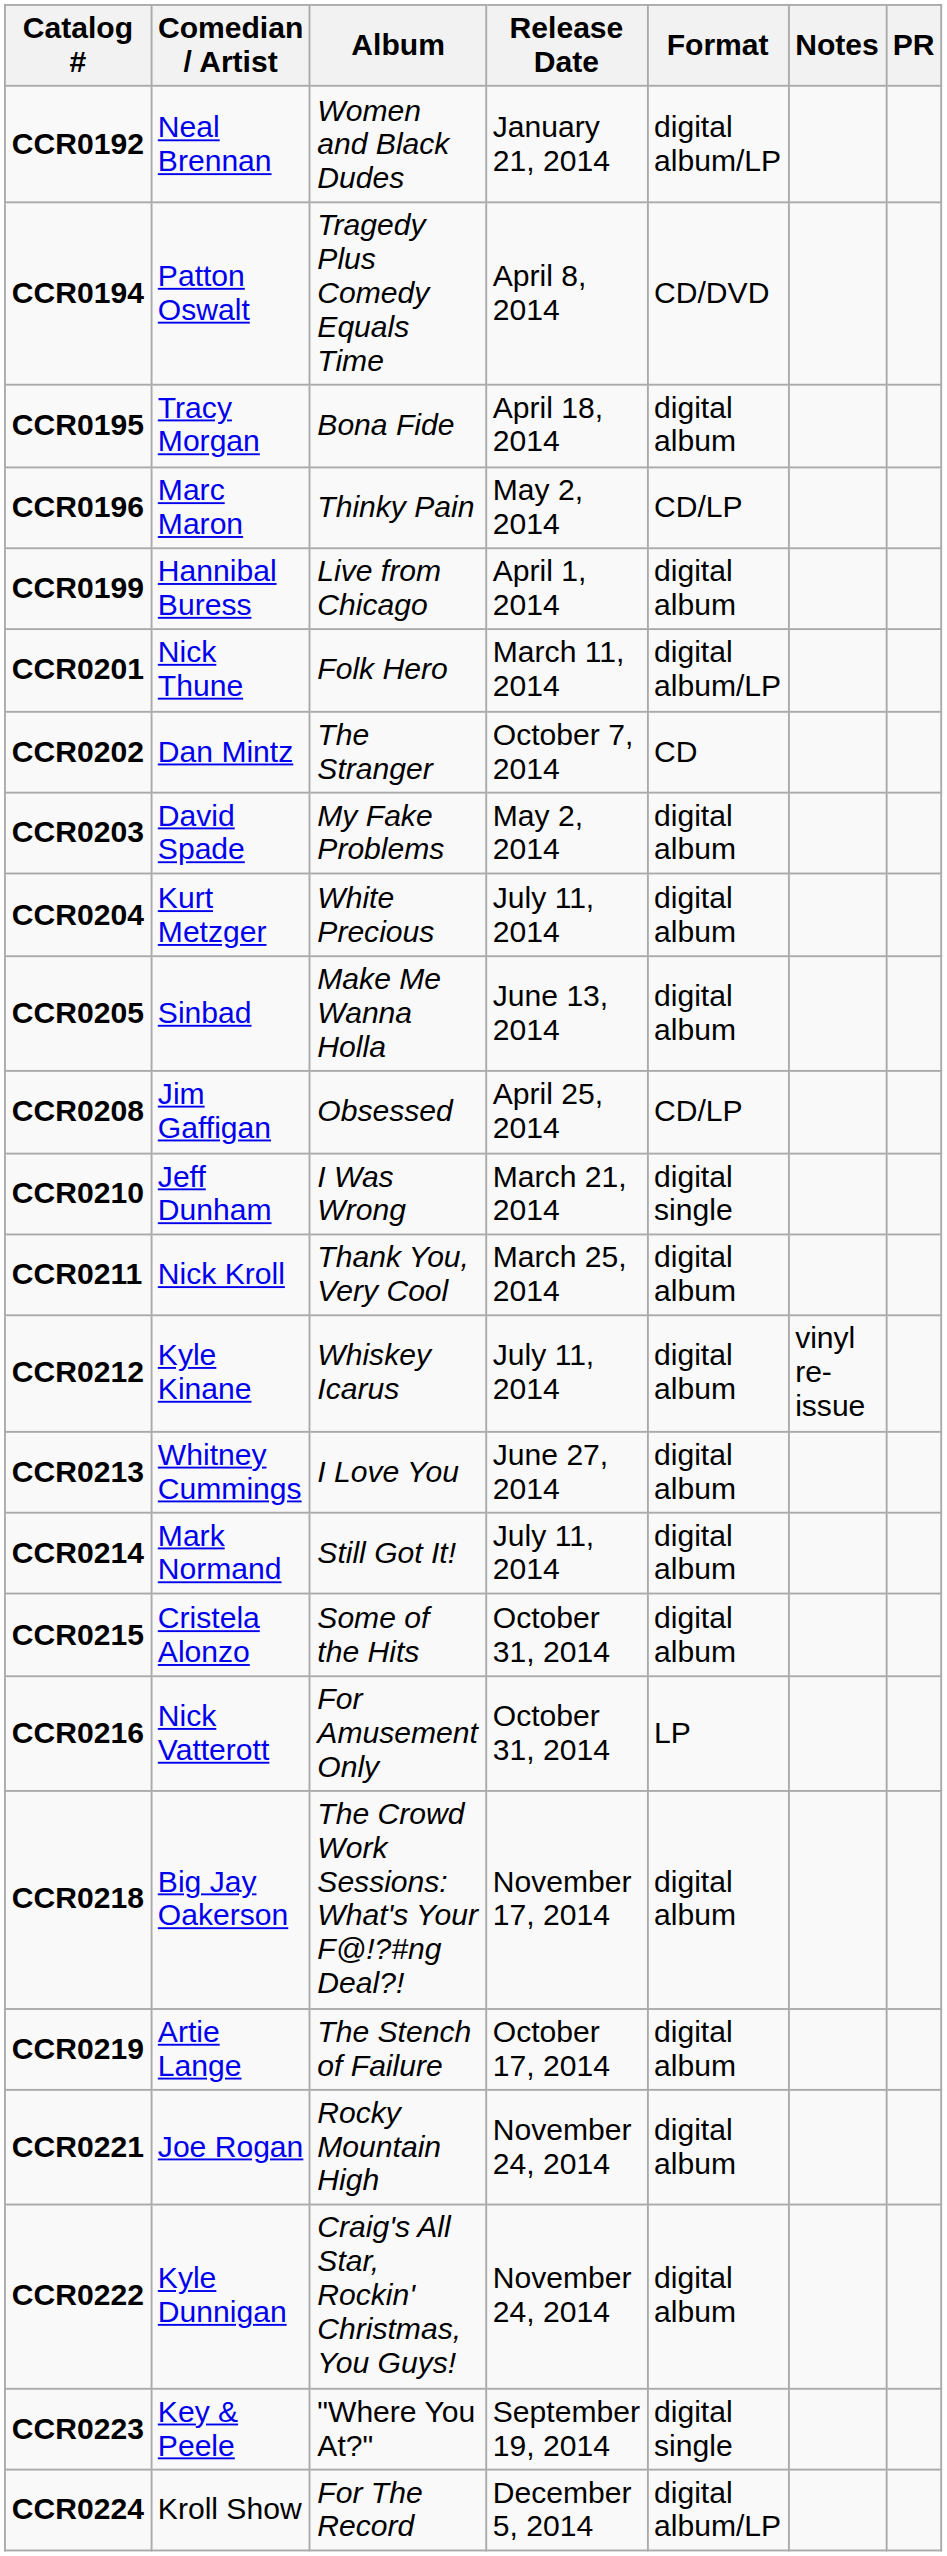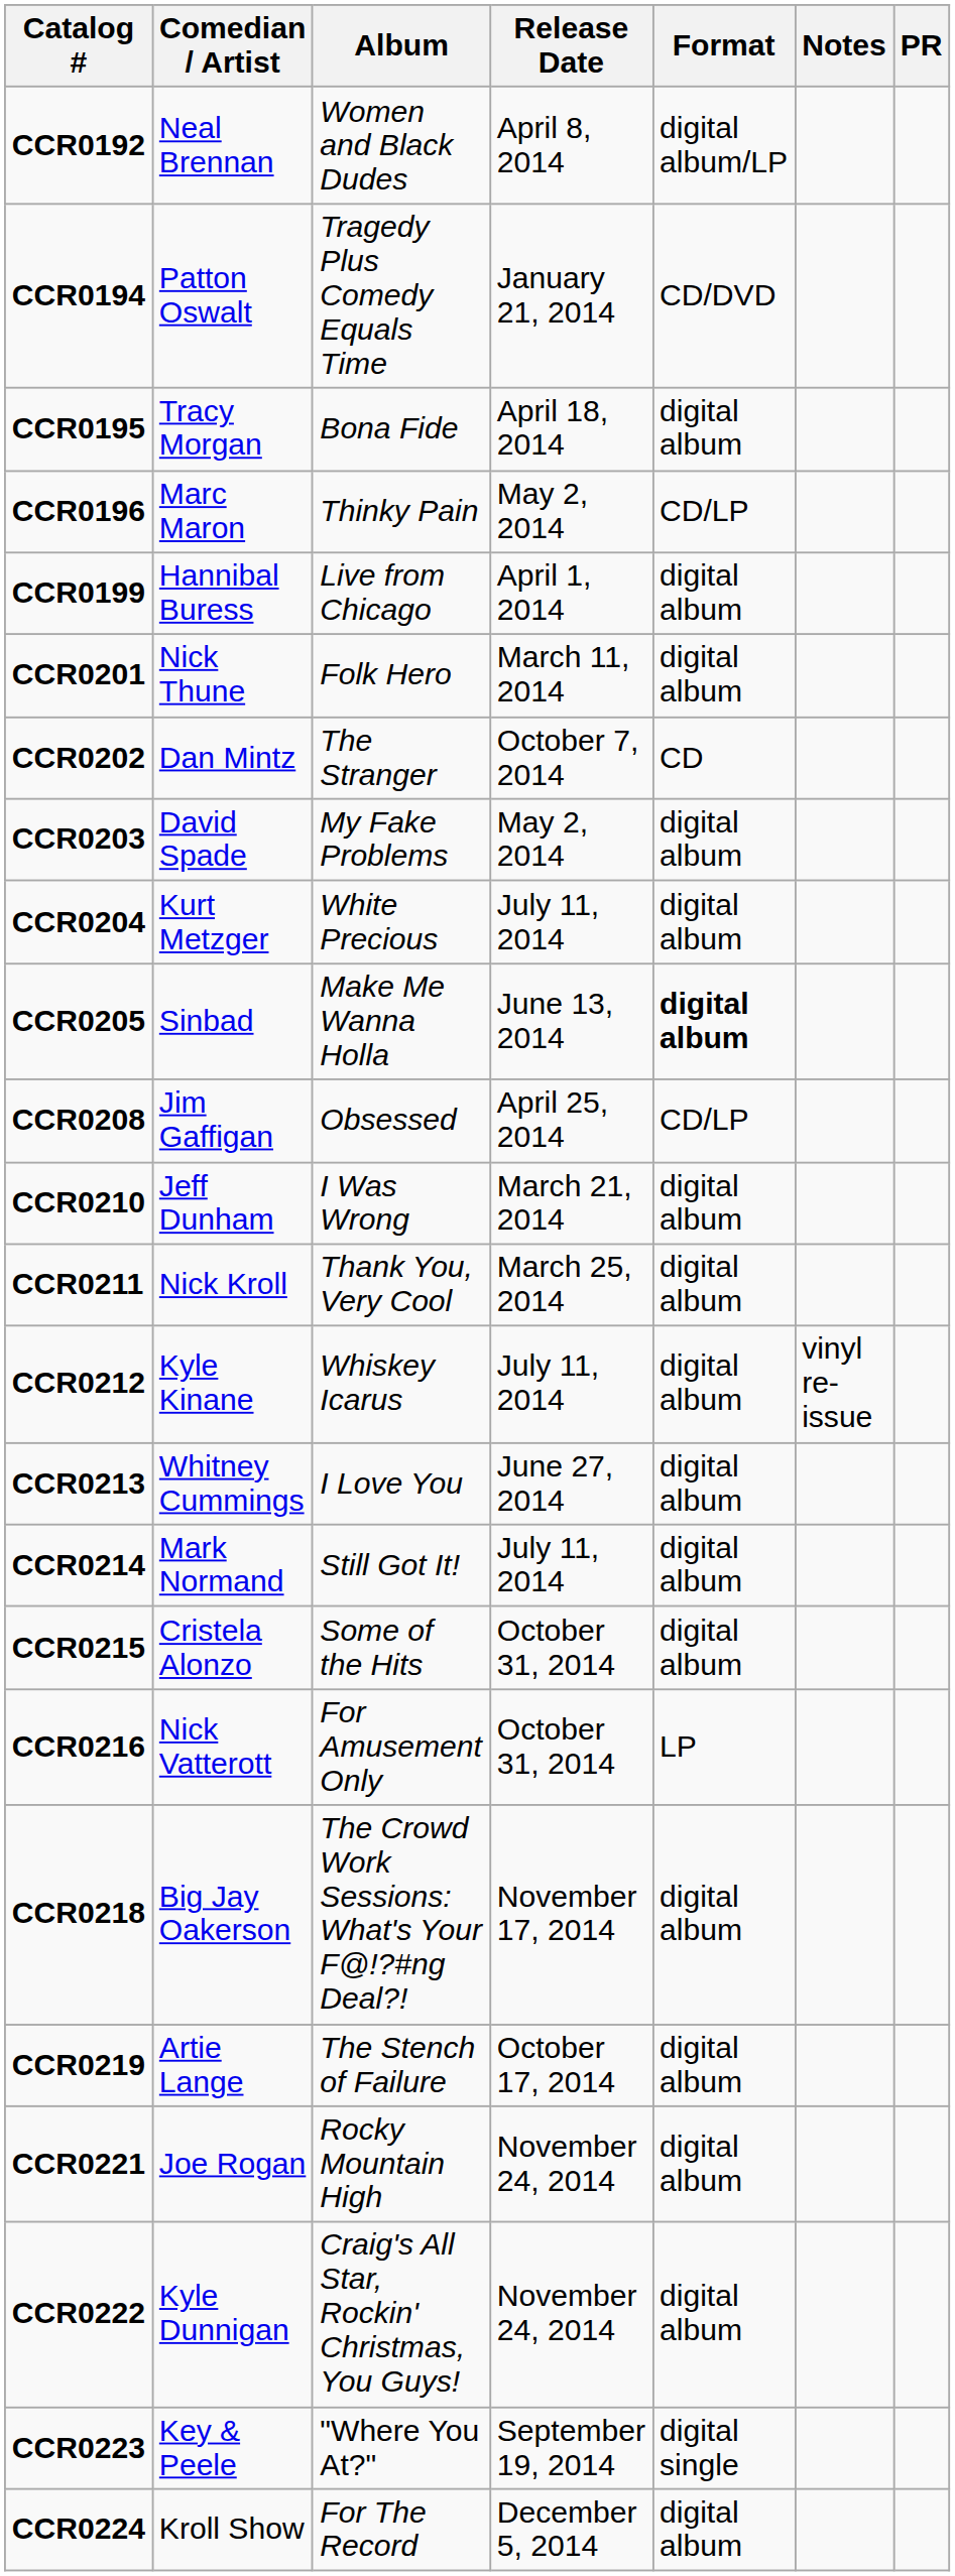CCR0192 | Release Date: January 21, 2014 -> April 8, 2014
CCR0194 | Release Date: April 8, 2014 -> January 21, 2014
CCR0201 | Format: digital album/LP -> digital album
CCR0205 | Format: normal -> bold
CCR0210 | Format: digital single -> digital album
CCR0224 | Format: digital album/LP -> digital album
